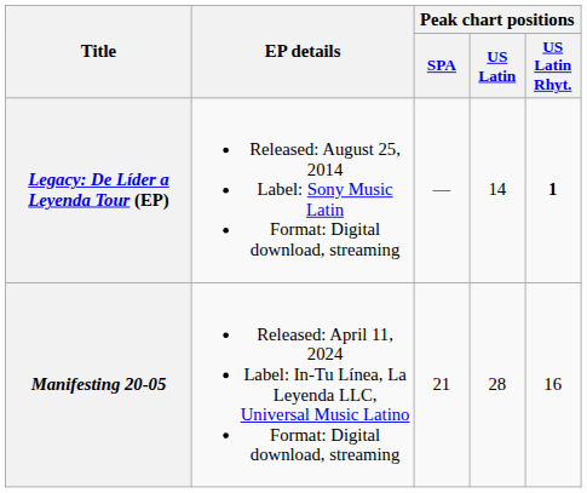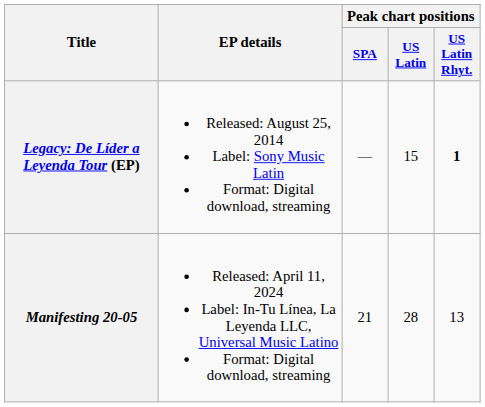Legacy: De Líder a Leyenda Tour (EP) | Peak chart positions / US Latin: 14 -> 15
Manifesting 20-05 | Peak chart positions / US Latin Rhyt.: 16 -> 13
